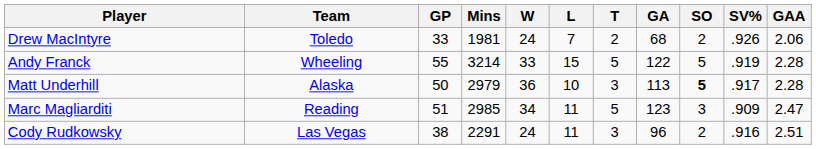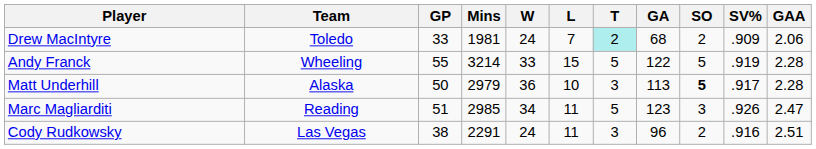Drew MacIntyre | T: no background -> paleturquoise background
Drew MacIntyre | SV%: .926 -> .909
Marc Magliarditi | SV%: .909 -> .926
